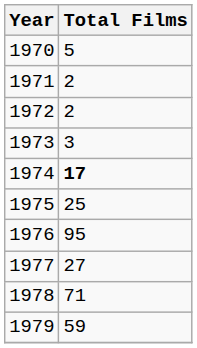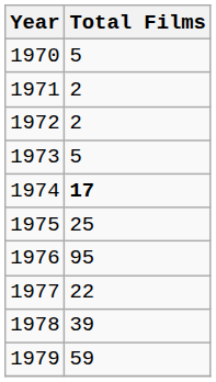1973 | Total Films: 3 -> 5
1977 | Total Films: 27 -> 22
1978 | Total Films: 71 -> 39
